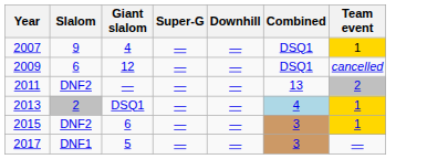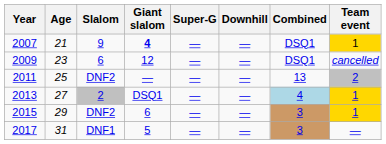+ column: Age | 21 | 23 | 25 | 27 | 29 | 31
2007 | Giant slalom: normal -> bold
